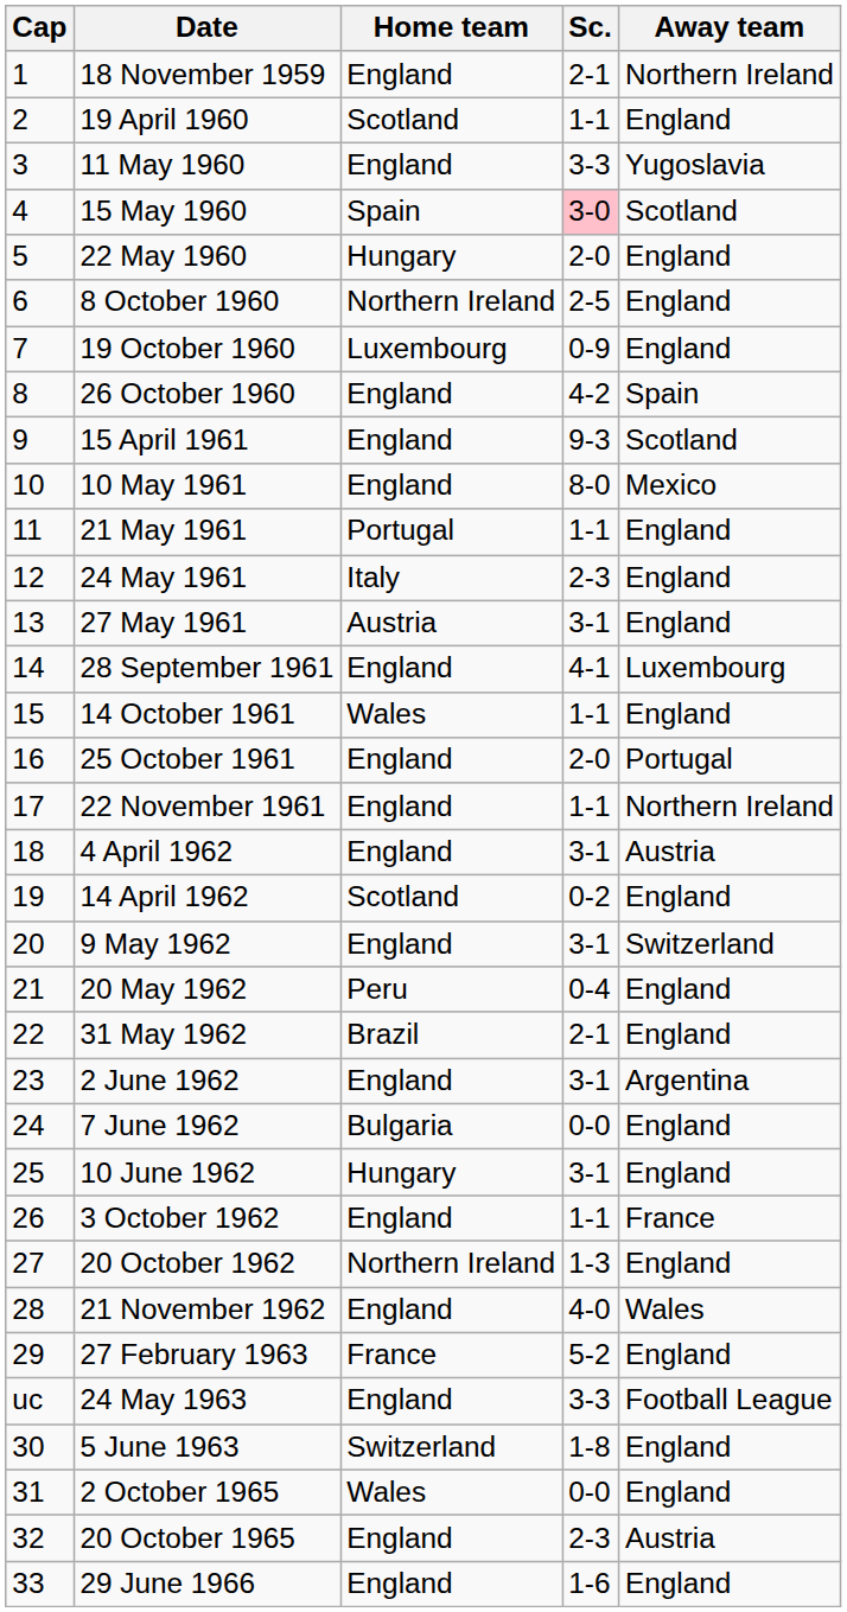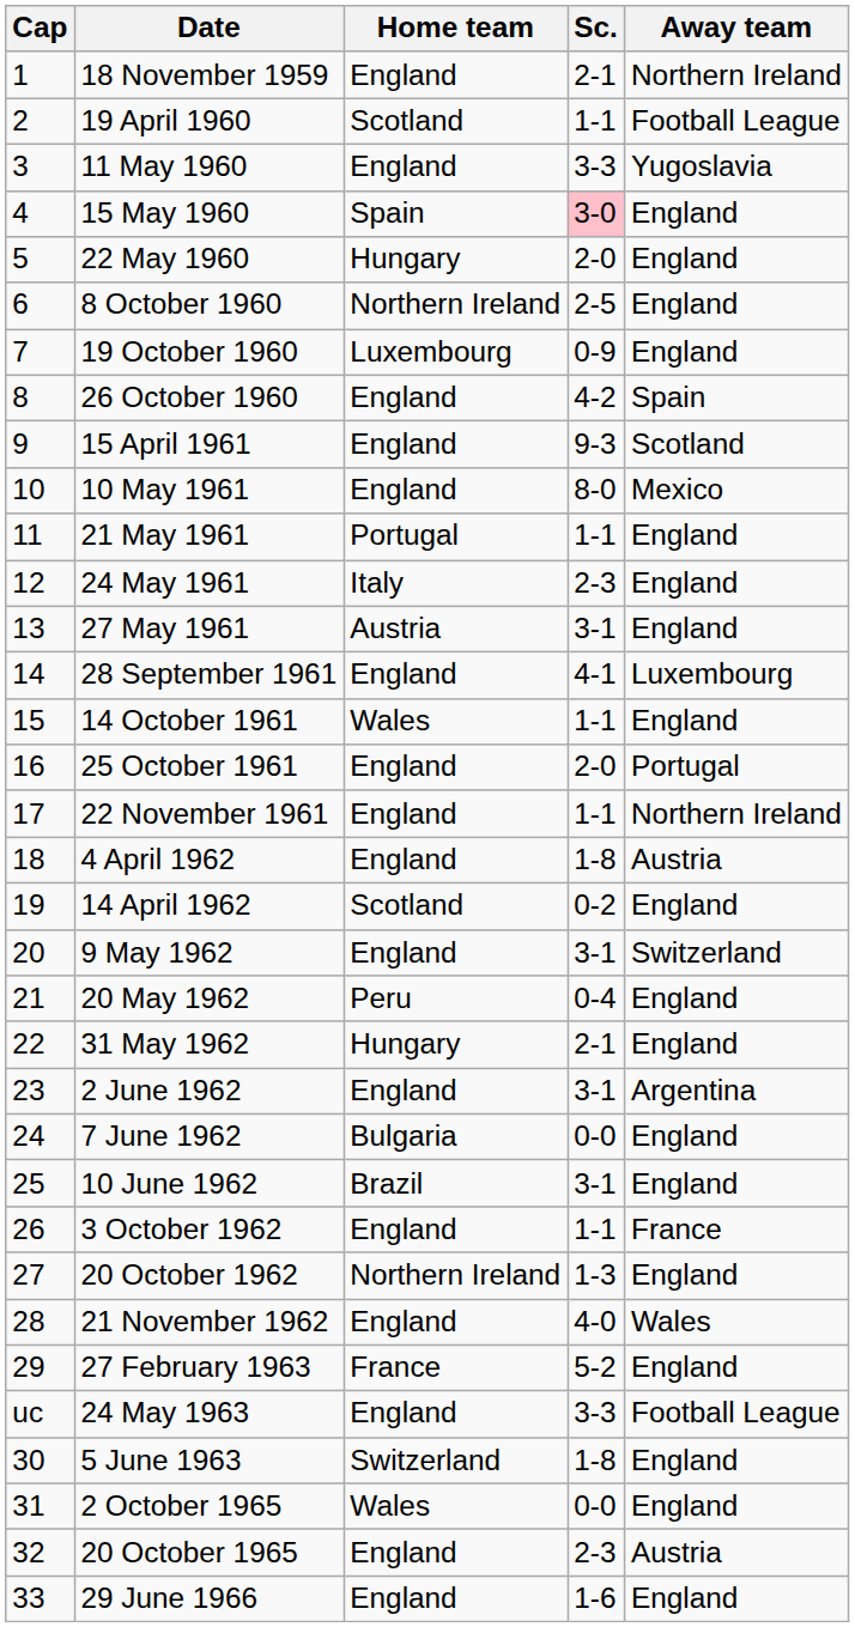19 April 1960 | Away team: England -> Football League
15 May 1960 | Away team: Scotland -> England
4 April 1962 | Sc.: 3-1 -> 1-8
31 May 1962 | Home team: Brazil -> Hungary
10 June 1962 | Home team: Hungary -> Brazil
